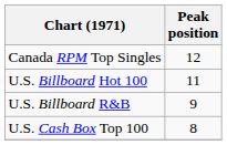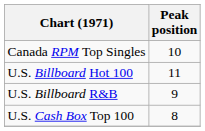Canada RPM Top Singles | Peak position: 12 -> 10
